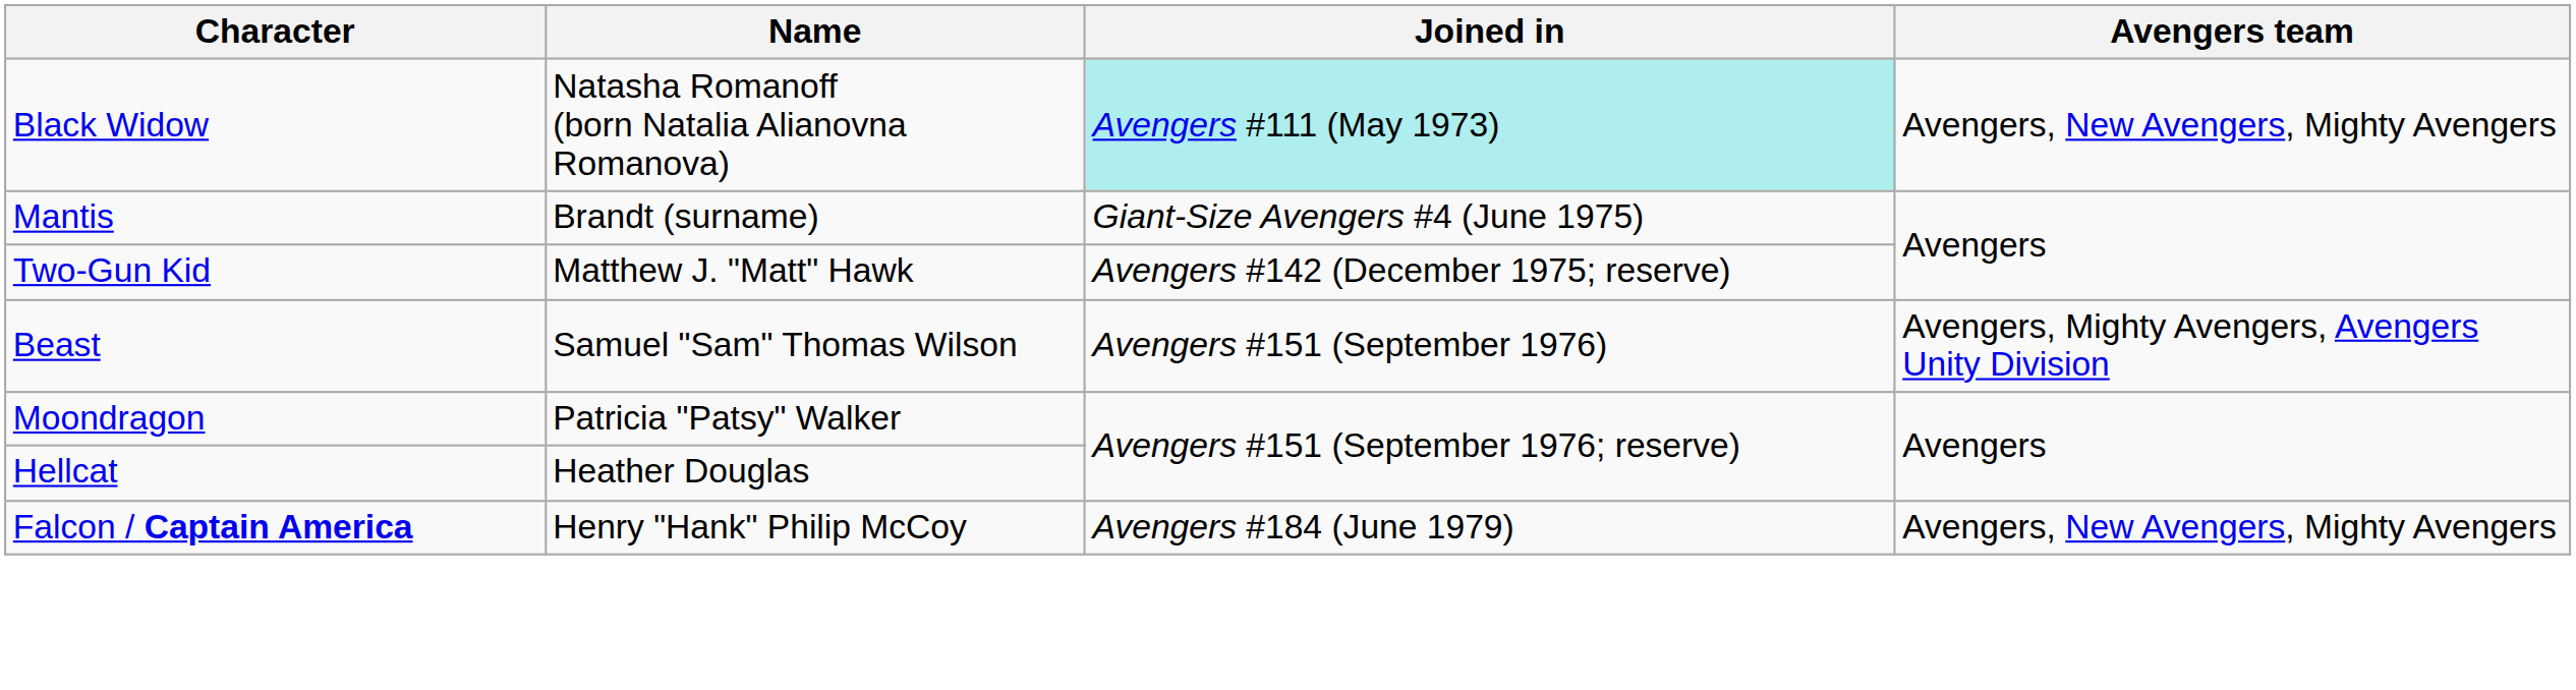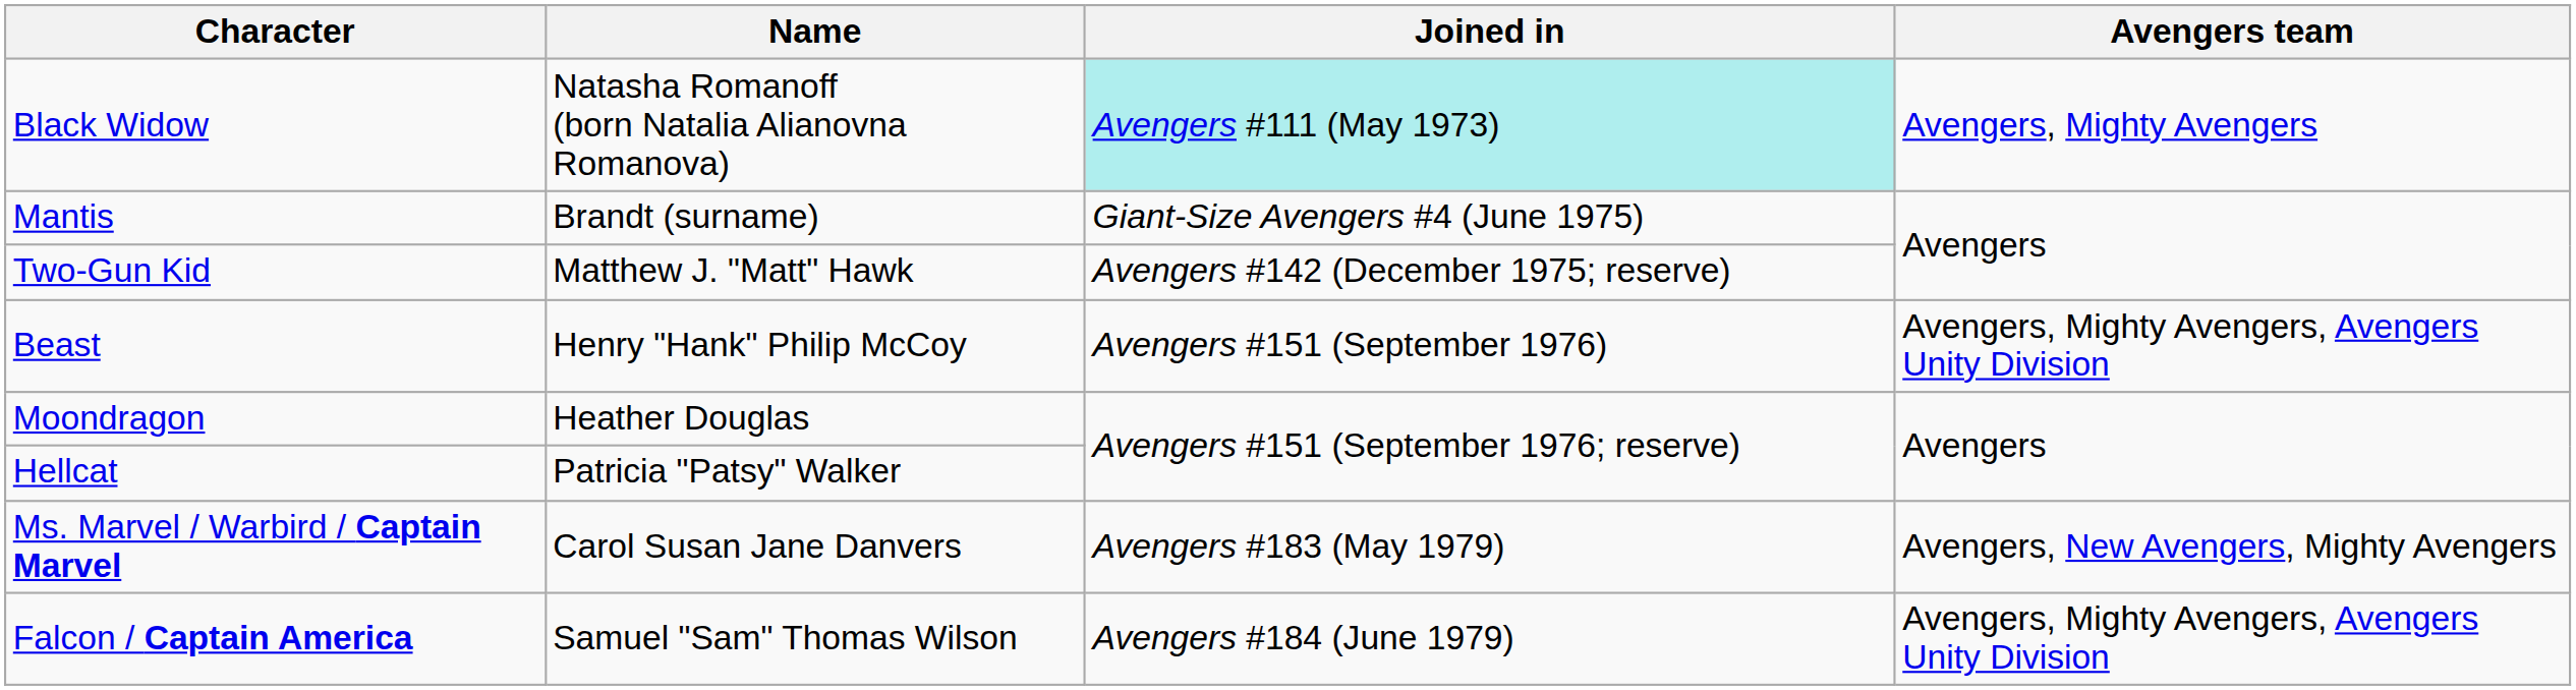Black Widow | Avengers team: Avengers, New Avengers, Mighty Avengers -> Avengers, Mighty Avengers
Beast | Name: Samuel "Sam" Thomas Wilson -> Henry "Hank" Philip McCoy
Moondragon | Name: Patricia "Patsy" Walker -> Heather Douglas
Hellcat | Name: Heather Douglas -> Patricia "Patsy" Walker
+ row: Ms. Marvel / Warbird / Captain Marvel | Carol Susan Jane Danvers | Avengers #183 (May 1979) | Avengers, New Avengers, Mighty Avengers
Falcon / Captain America | Name: Henry "Hank" Philip McCoy -> Samuel "Sam" Thomas Wilson
Falcon / Captain America | Avengers team: Avengers, New Avengers, Mighty Avengers -> Avengers, Mighty Avengers, Avengers Unity Division
